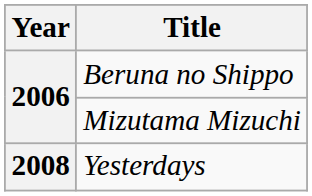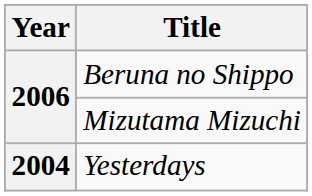Yesterdays | Year: 2008 -> 2004
